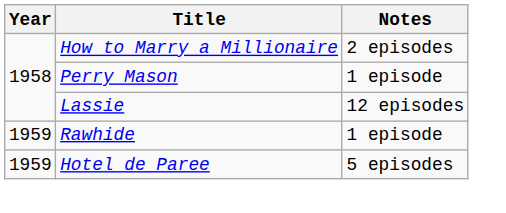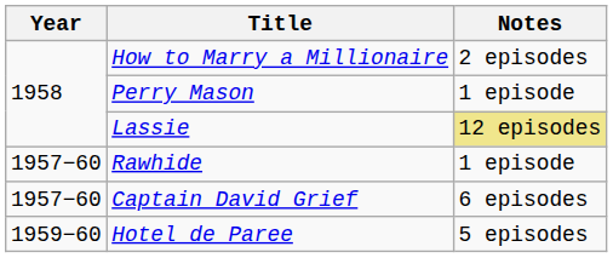Lassie | Notes: no background -> khaki background
Rawhide | Year: 1959 -> 1957−60
+ row: 1957−60 | Captain David Grief | 6 episodes
Hotel de Paree | Year: 1959 -> 1959−60
